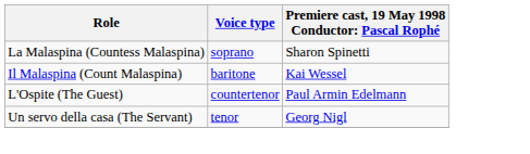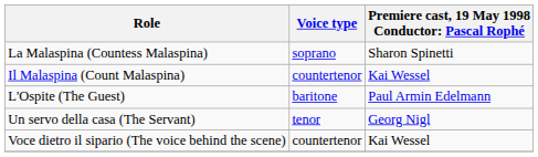Il Malaspina (Count Malaspina) | Voice type: baritone -> countertenor
L'Ospite (The Guest) | Voice type: countertenor -> baritone
+ row: Voce dietro il sipario (The voice behind the scene) | countertenor | Kai Wessel
